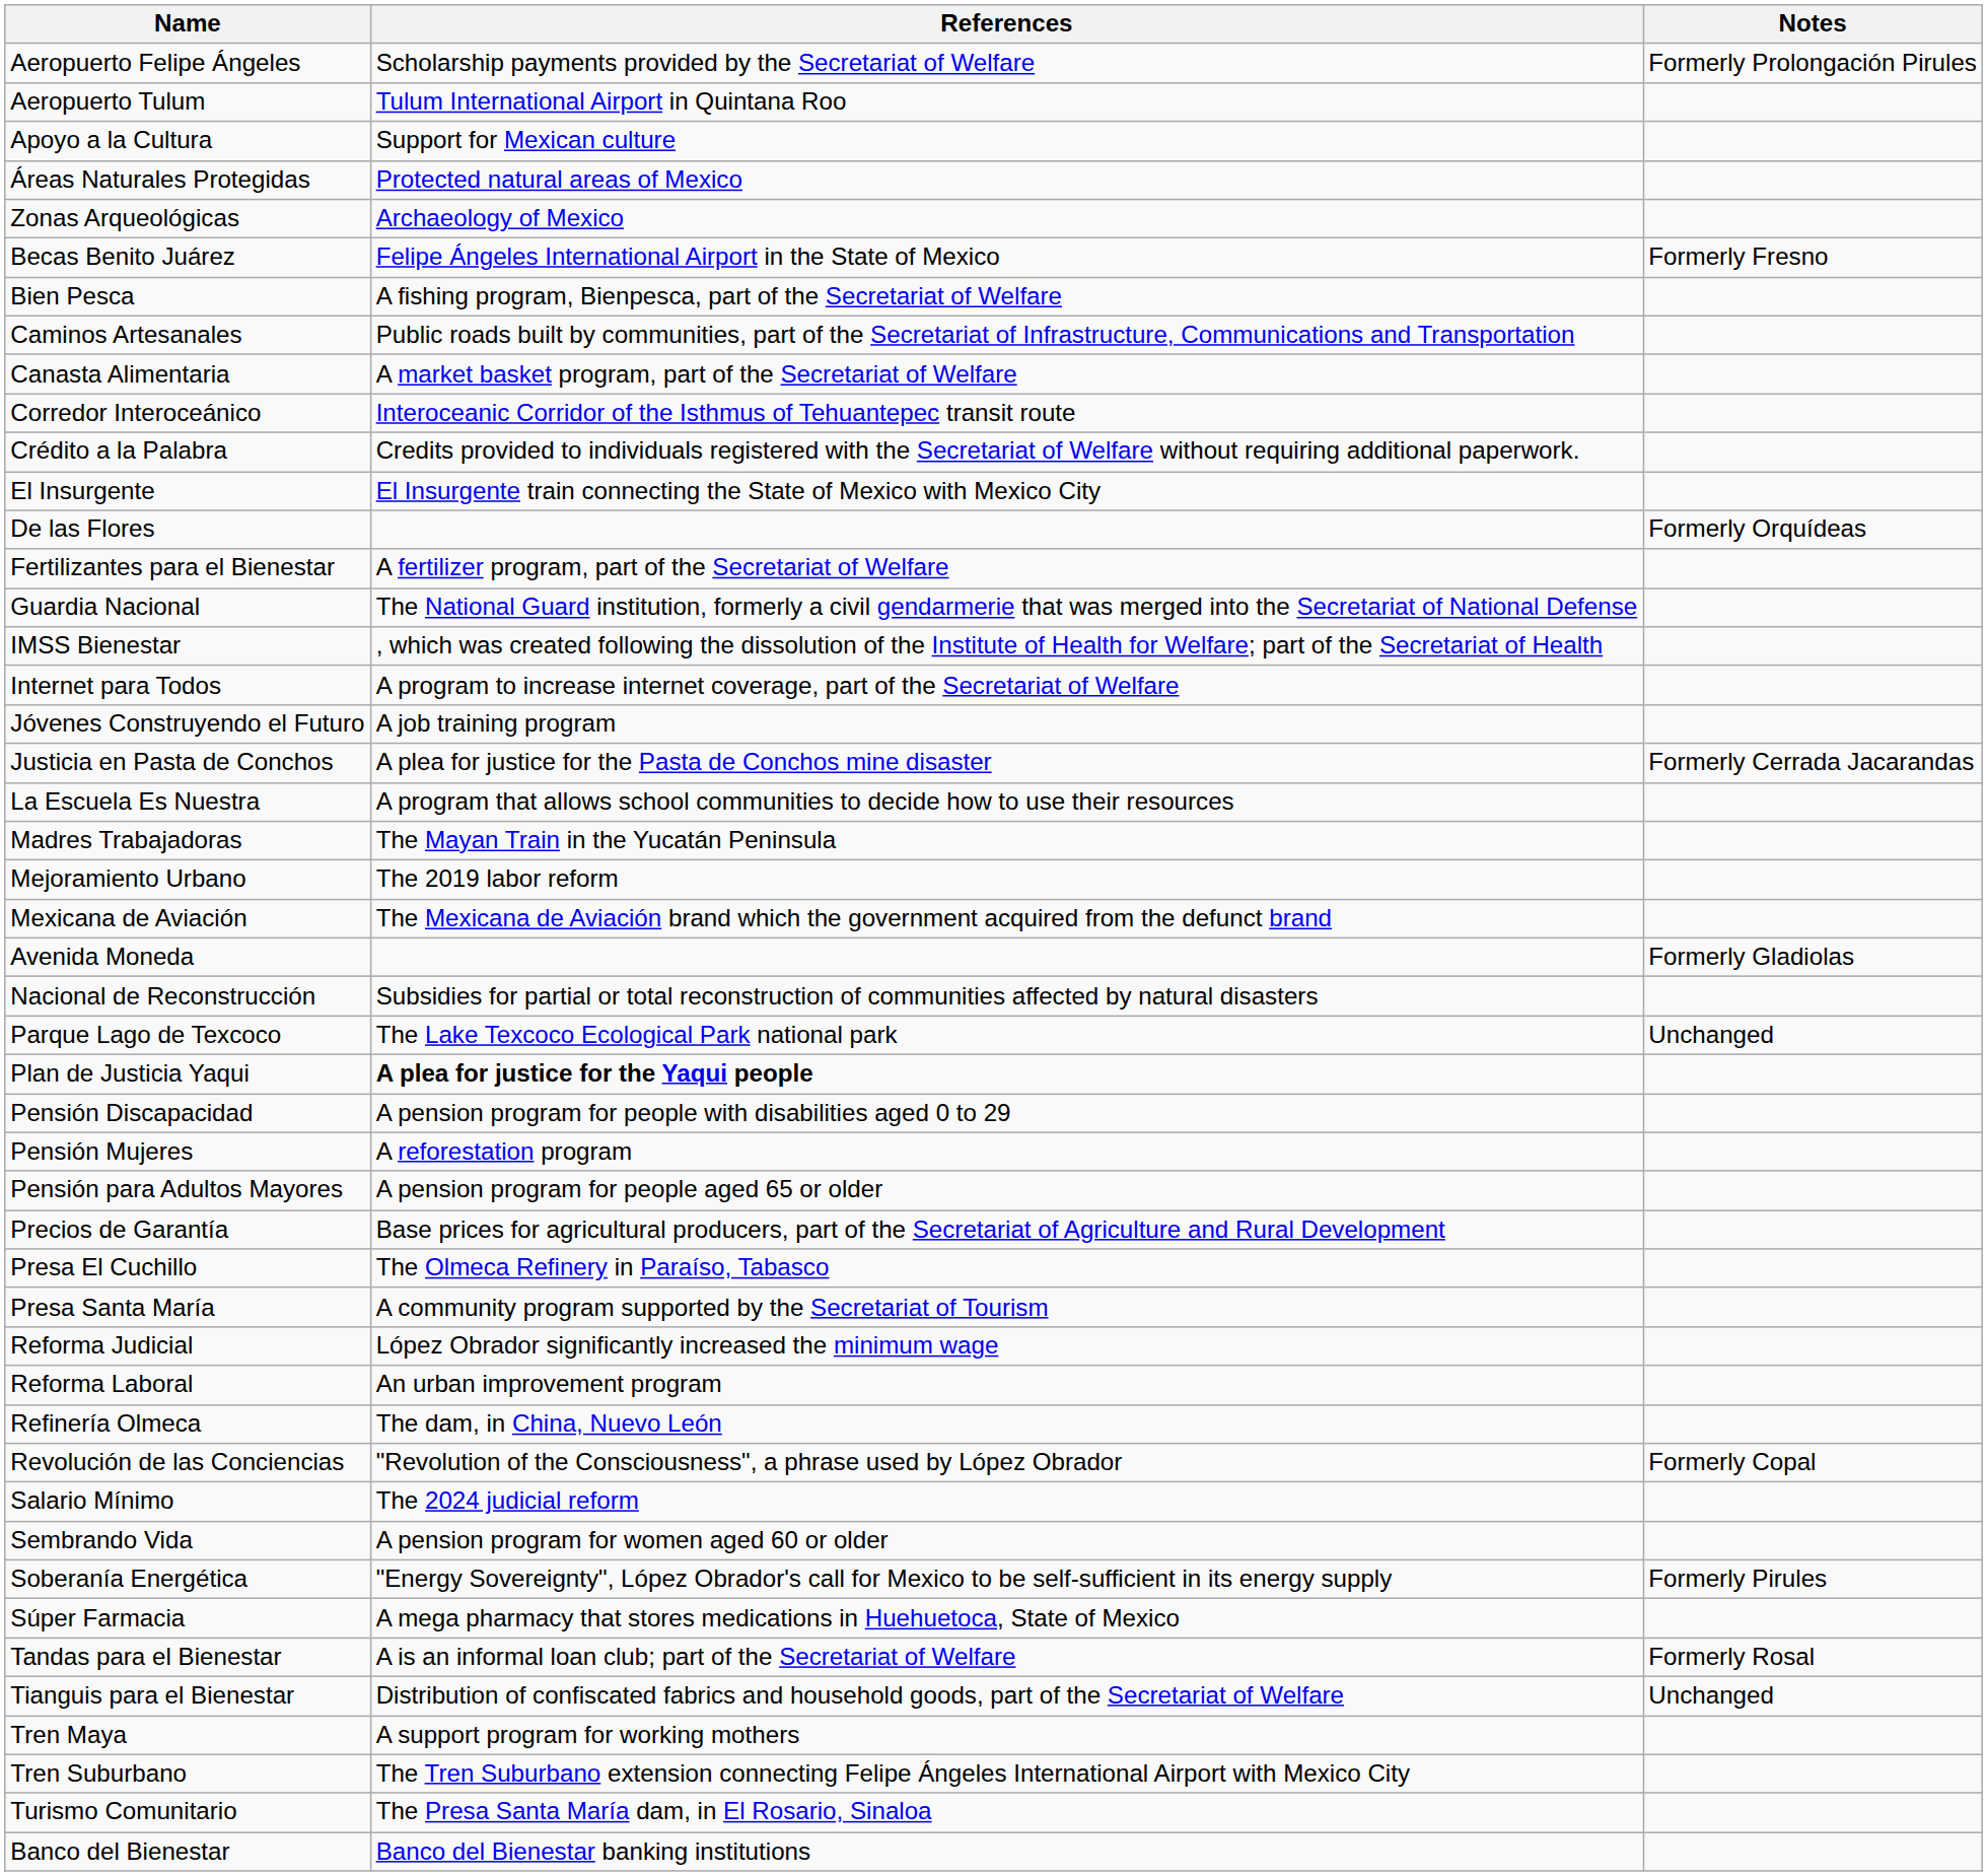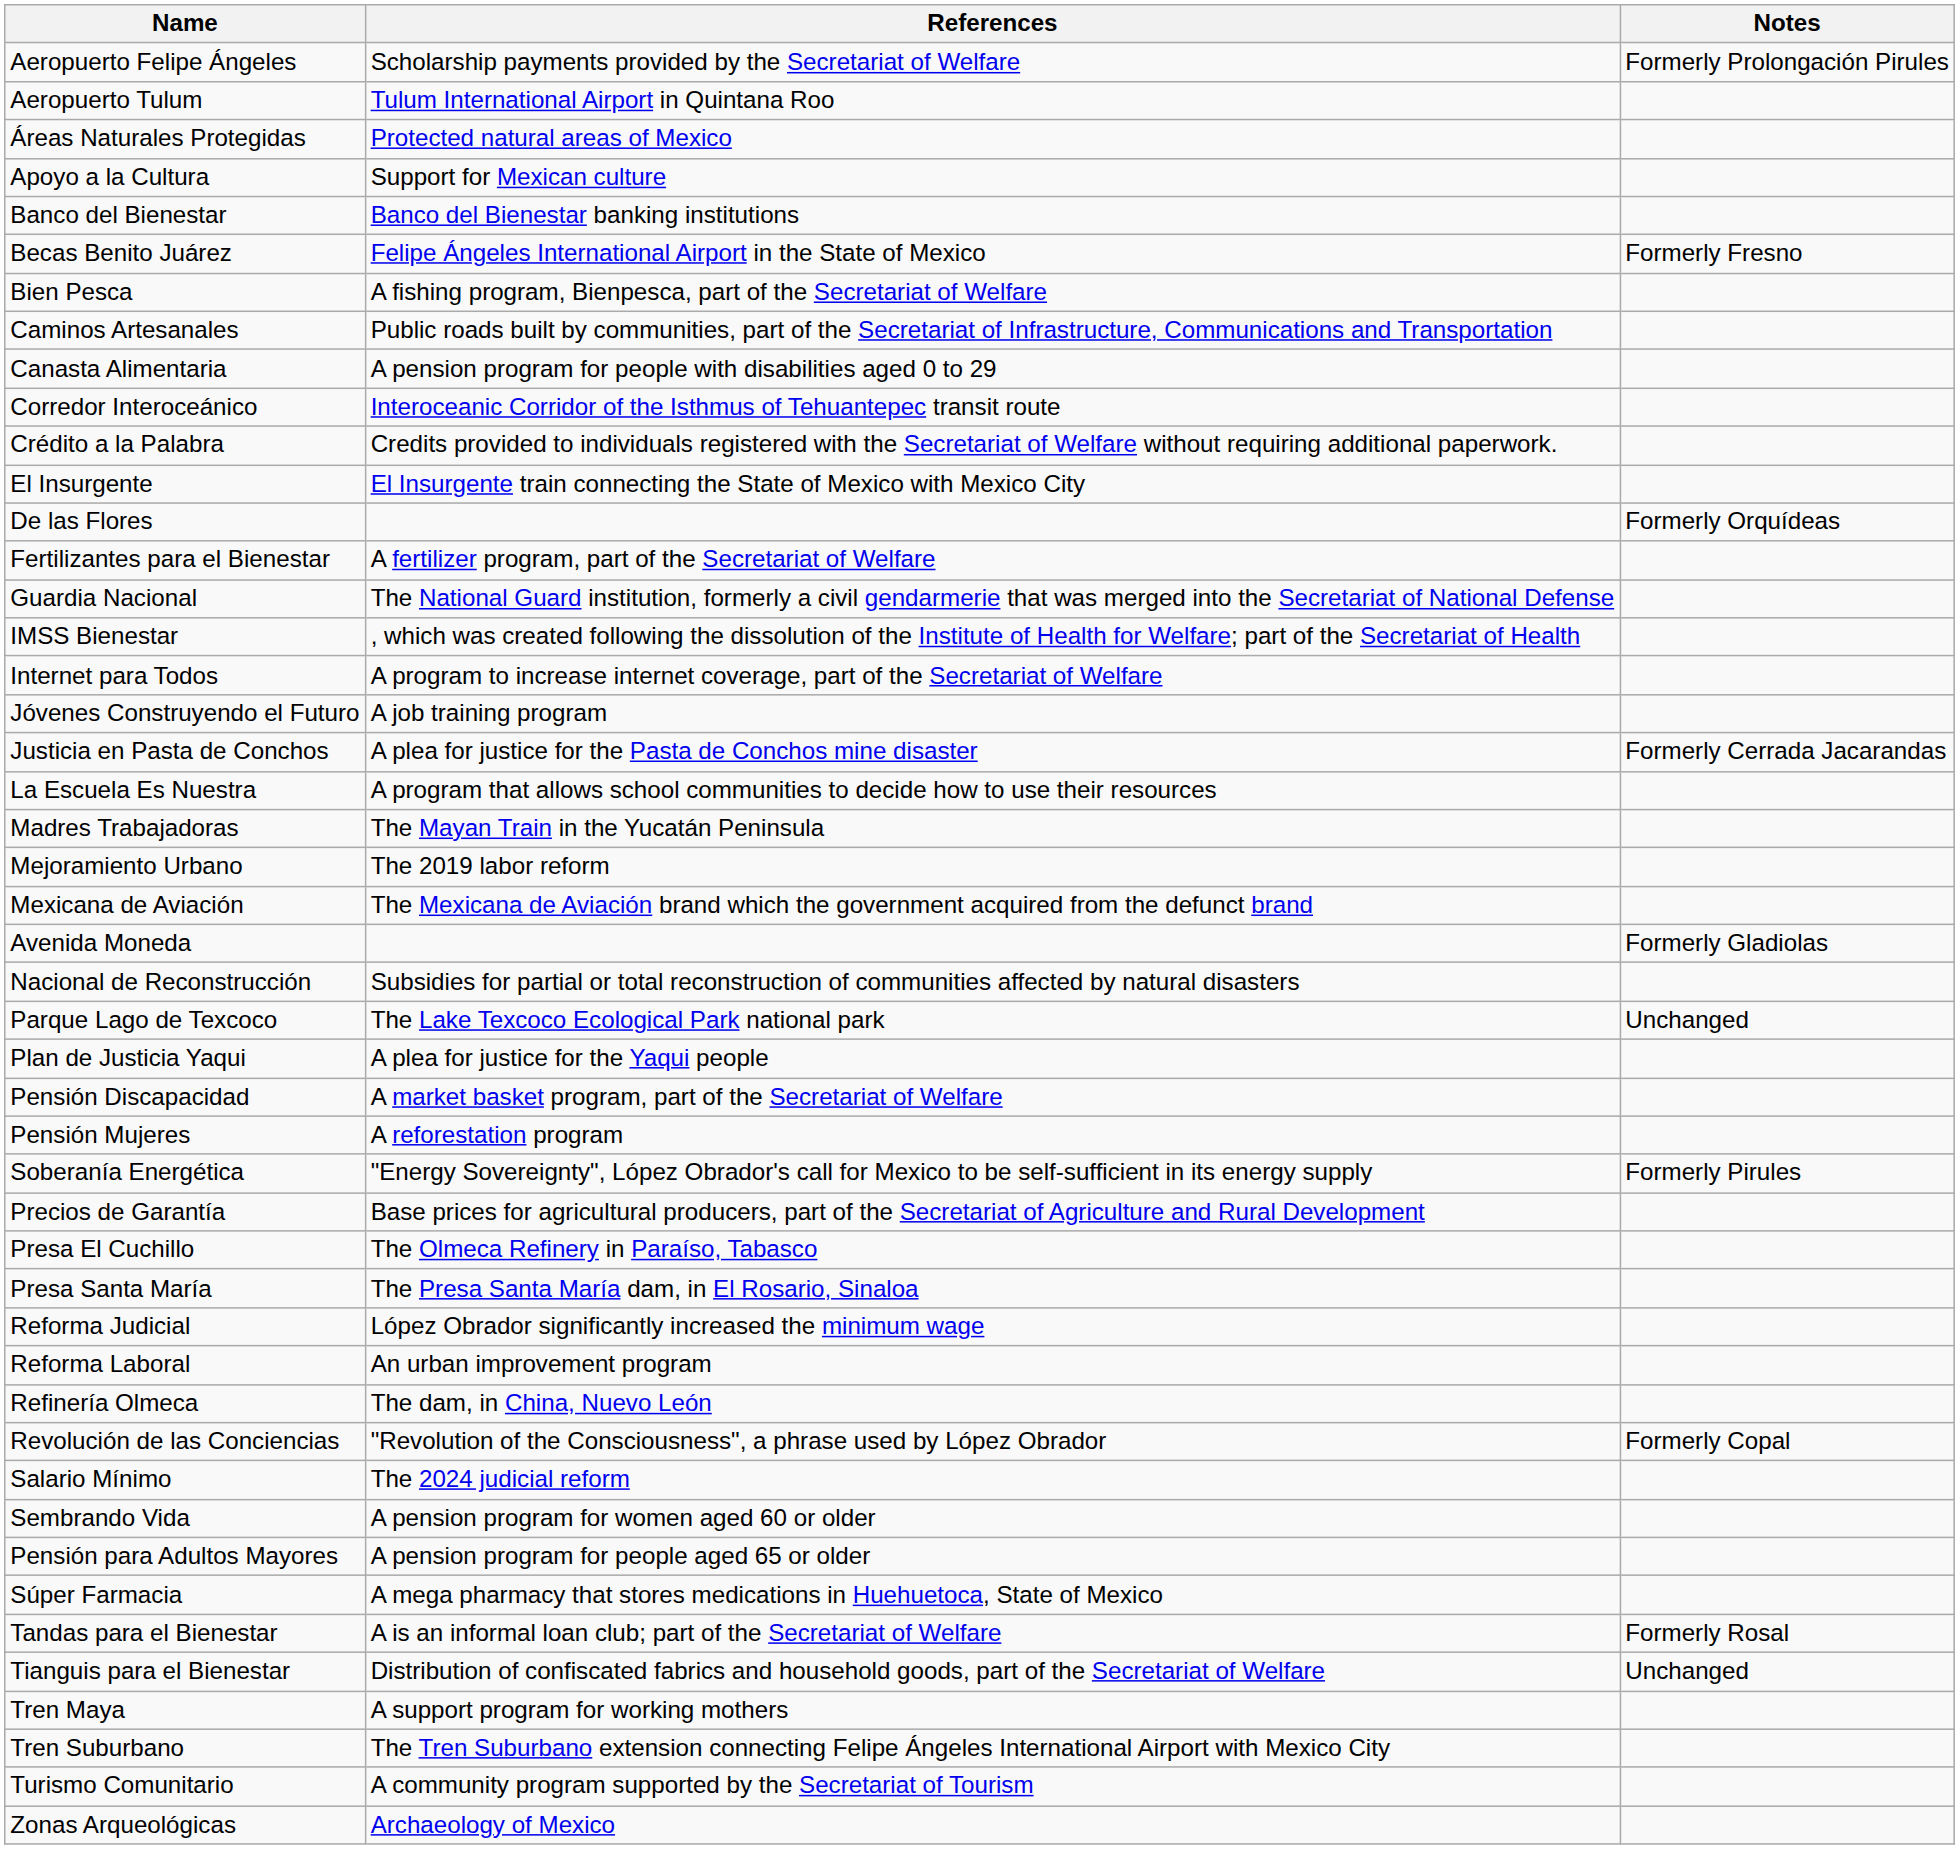rows swapped: Áreas Naturales Protegidas <-> Apoyo a la Cultura
rows swapped: Banco del Bienestar <-> Zonas Arqueológicas
Canasta Alimentaria | References: A market basket program, part of the Secretariat of Welfare -> A pension program for people with disabilities aged 0 to 29
Plan de Justicia Yaqui | References: bold -> normal
Pensión Discapacidad | References: A pension program for people with disabilities aged 0 to 29 -> A market basket program, part of the Secretariat of Welfare
rows swapped: Pensión para Adultos Mayores <-> Soberanía Energética
Presa Santa María | References: A community program supported by the Secretariat of Tourism -> The Presa Santa María dam, in El Rosario, Sinaloa
Turismo Comunitario | References: The Presa Santa María dam, in El Rosario, Sinaloa -> A community program supported by the Secretariat of Tourism
